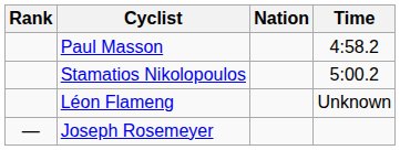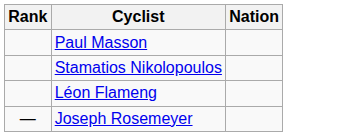- column: Time | 4:58.2 | 5:00.2 | Unknown
